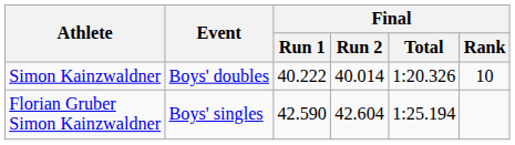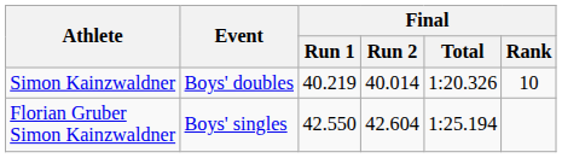Simon Kainzwaldner | Final / Run 1: 40.222 -> 40.219
Florian Gruber Simon Kainzwaldner | Final / Run 1: 42.590 -> 42.550
